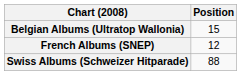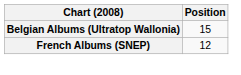- row: Swiss Albums (Schweizer Hitparade) | 88
